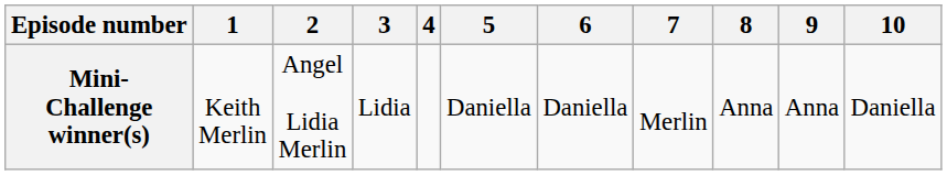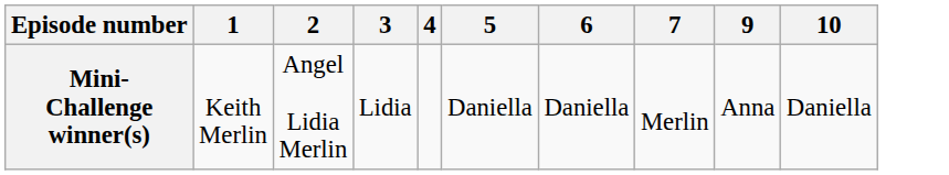- column: 8 | Anna
